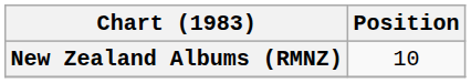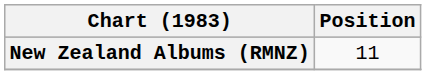New Zealand Albums (RMNZ) | Position: 10 -> 11
